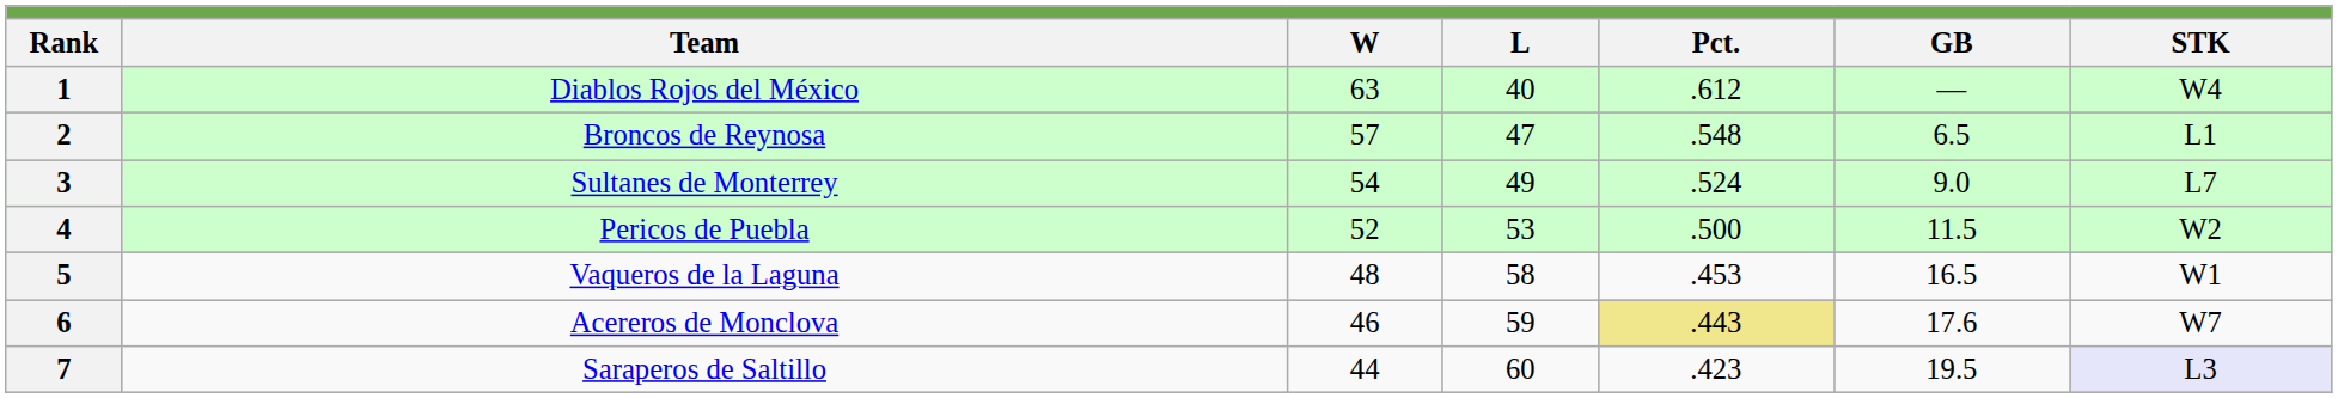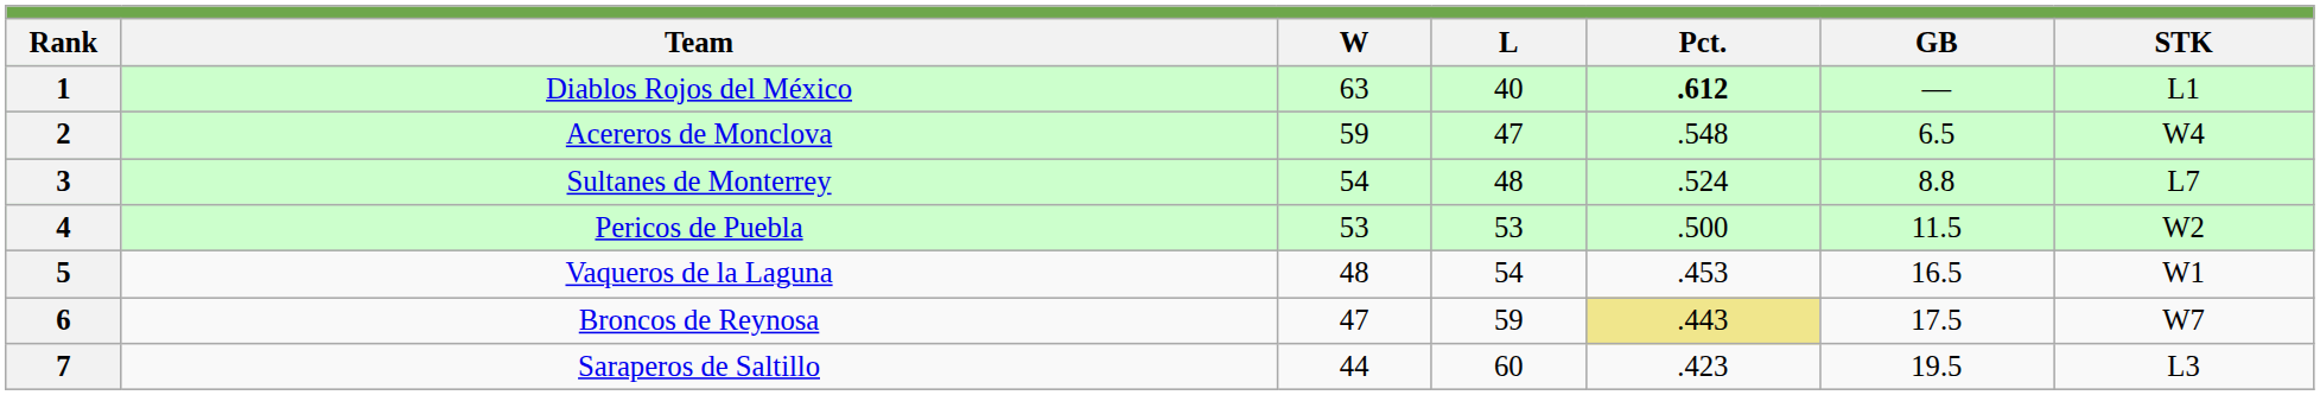1 | Pct.: normal -> bold
1 | STK: W4 -> L1
2 | Team: Broncos de Reynosa -> Acereros de Monclova
2 | W: 57 -> 59
2 | STK: L1 -> W4
3 | L: 49 -> 48
3 | GB: 9.0 -> 8.8
4 | W: 52 -> 53
5 | L: 58 -> 54
6 | Team: Acereros de Monclova -> Broncos de Reynosa
6 | W: 46 -> 47
6 | GB: 17.6 -> 17.5
7 | STK: lavender background -> no background
